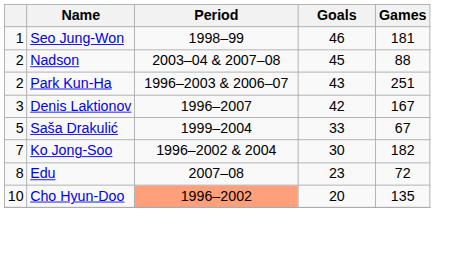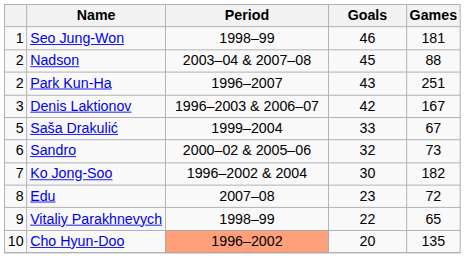Park Kun-Ha | Period: 1996–2003 & 2006–07 -> 1996–2007
Denis Laktionov | Period: 1996–2007 -> 1996–2003 & 2006–07
+ row: 6 | Sandro | 2000–02 & 2005–06 | 32 | 73
+ row: 9 | Vitaliy Parakhnevych | 1998–99 | 22 | 65
